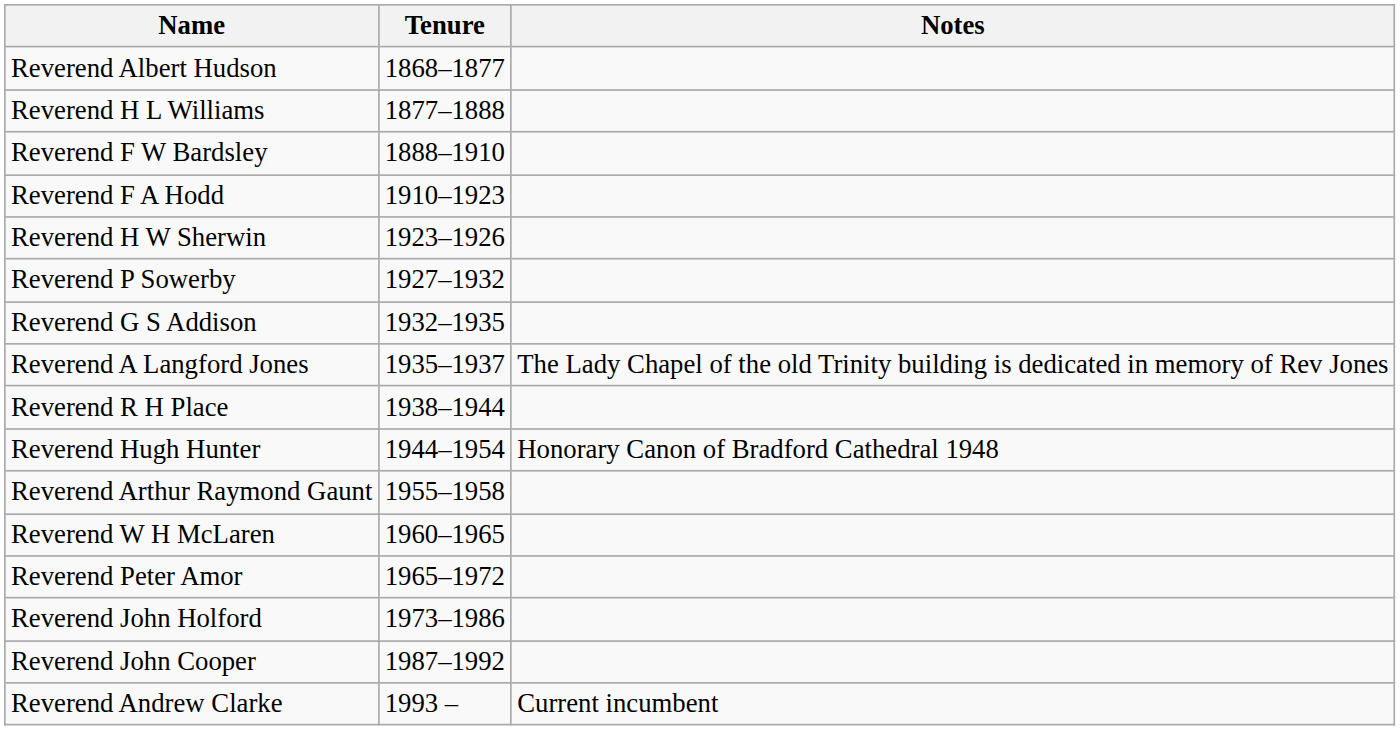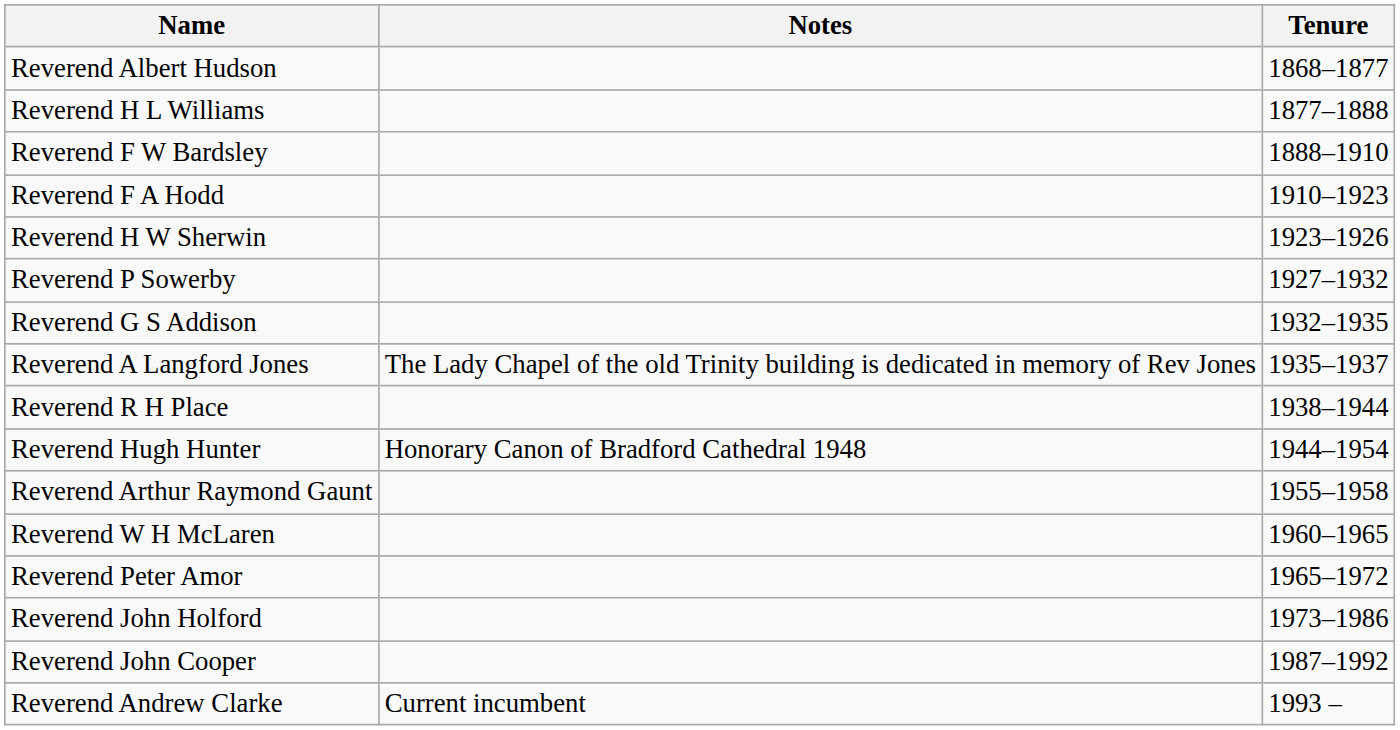columns swapped: Tenure <-> Notes
